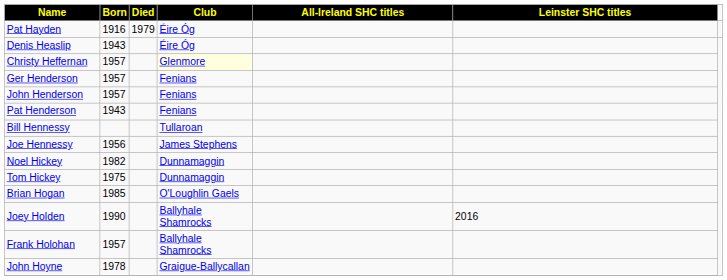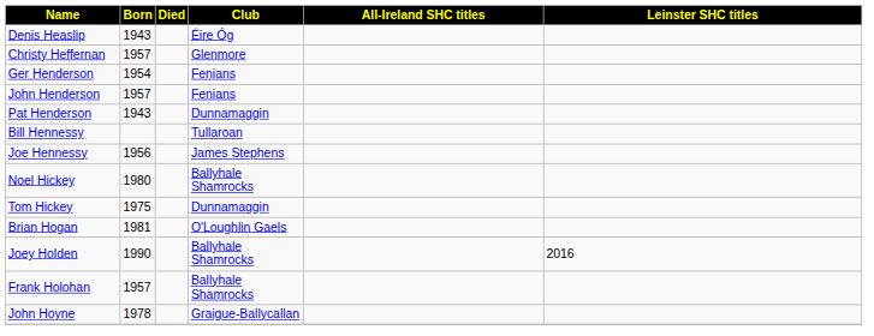- row: Pat Hayden | 1916 | 1979 | Éire Óg
Christy Heffernan | Club: lightyellow background -> no background
Ger Henderson | Born: 1957 -> 1954
Pat Henderson | Club: Fenians -> Dunnamaggin
Noel Hickey | Born: 1982 -> 1980
Noel Hickey | Club: Dunnamaggin -> Ballyhale Shamrocks
Brian Hogan | Born: 1985 -> 1981
